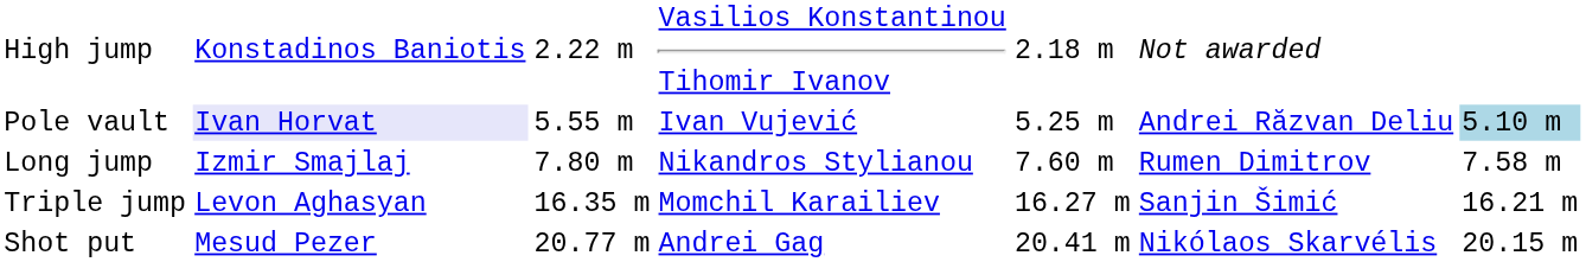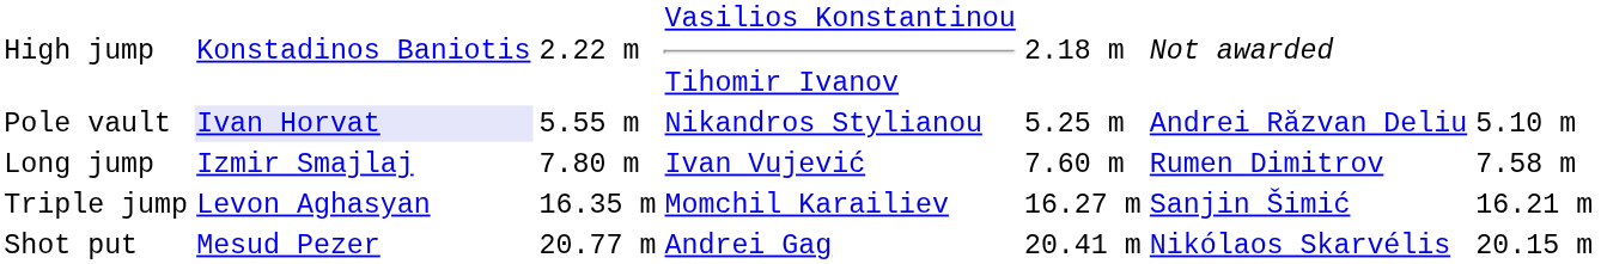Pole vault | column 4: Ivan Vujević -> Nikandros Stylianou
Pole vault | column 7: lightblue background -> no background
Long jump | column 4: Nikandros Stylianou -> Ivan Vujević
